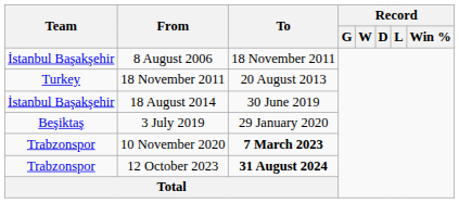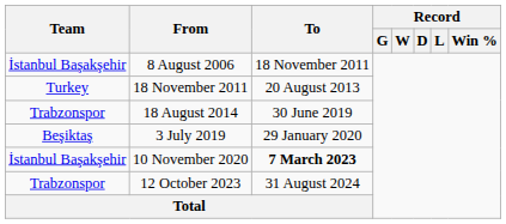18 August 2014 | Team: İstanbul Başakşehir -> Trabzonspor
10 November 2020 | Team: Trabzonspor -> İstanbul Başakşehir
12 October 2023 | To: bold -> normal
